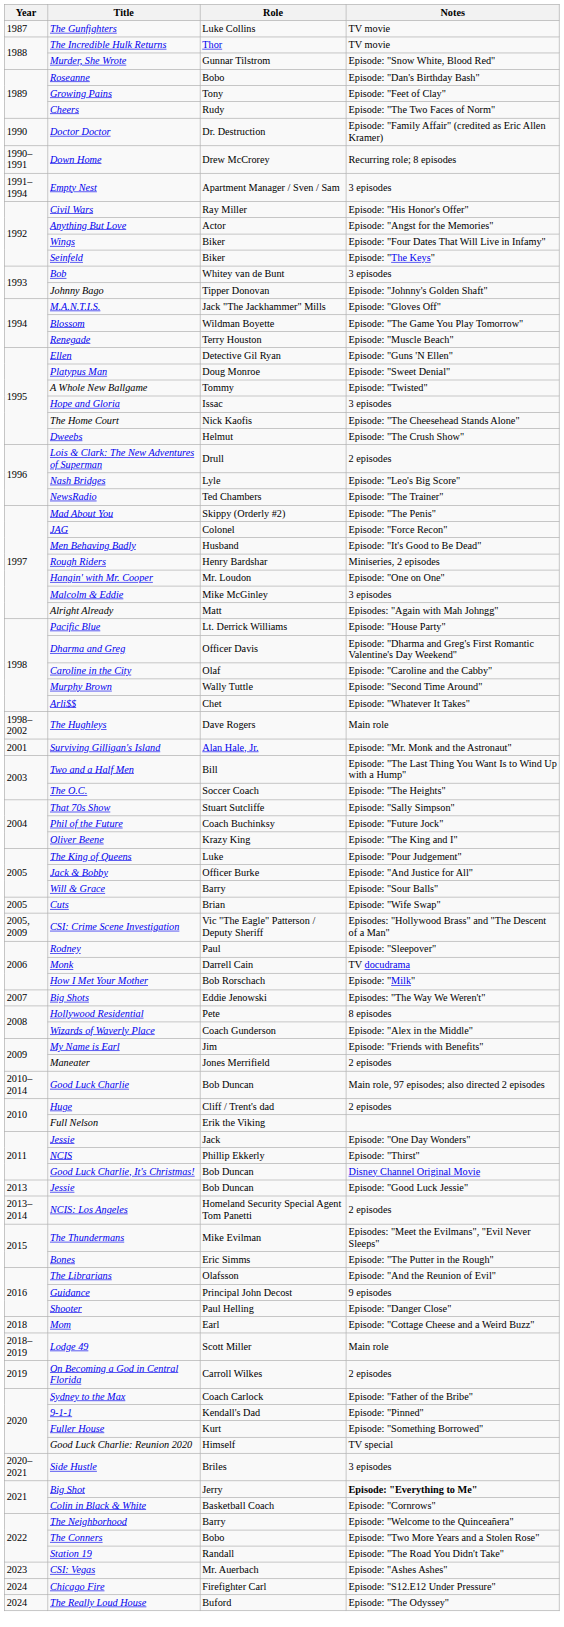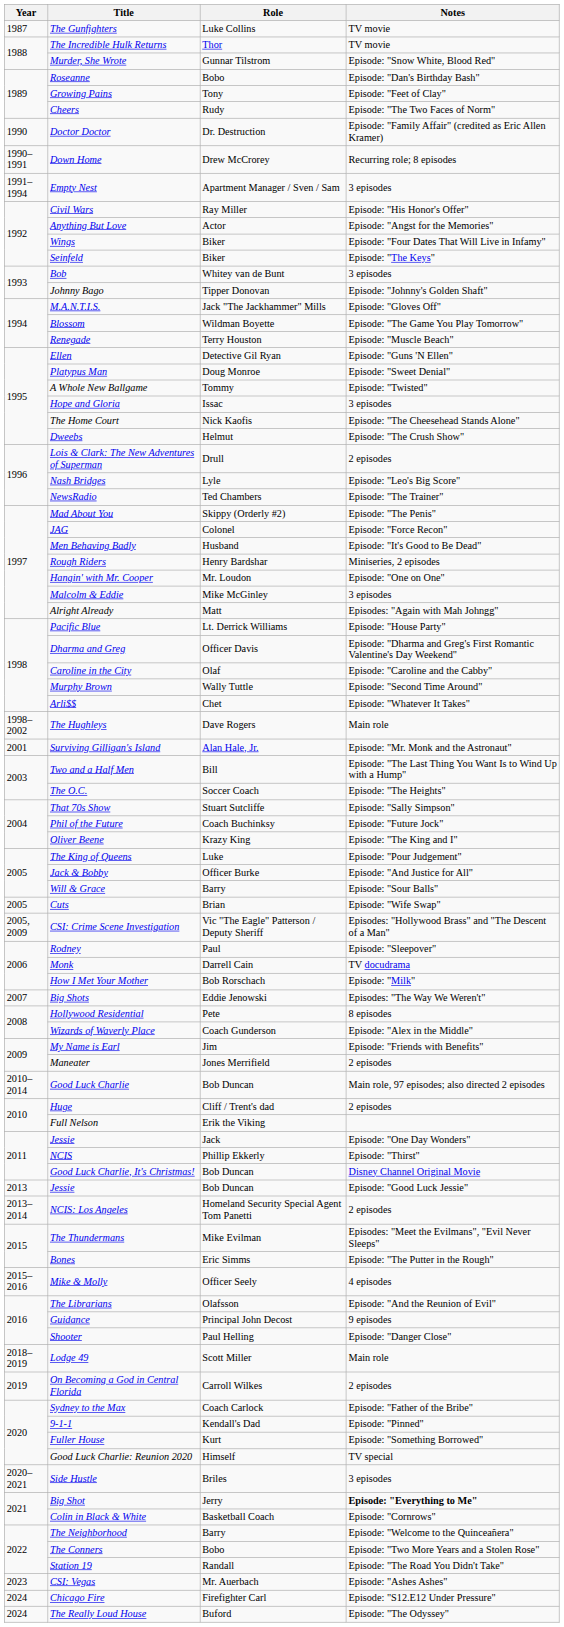+ row: 2015–2016 | Mike & Molly | Officer Seely | 4 episodes
- row: 2018 | Mom | Earl | Episode: "Cottage Cheese and a Weird Buzz"
